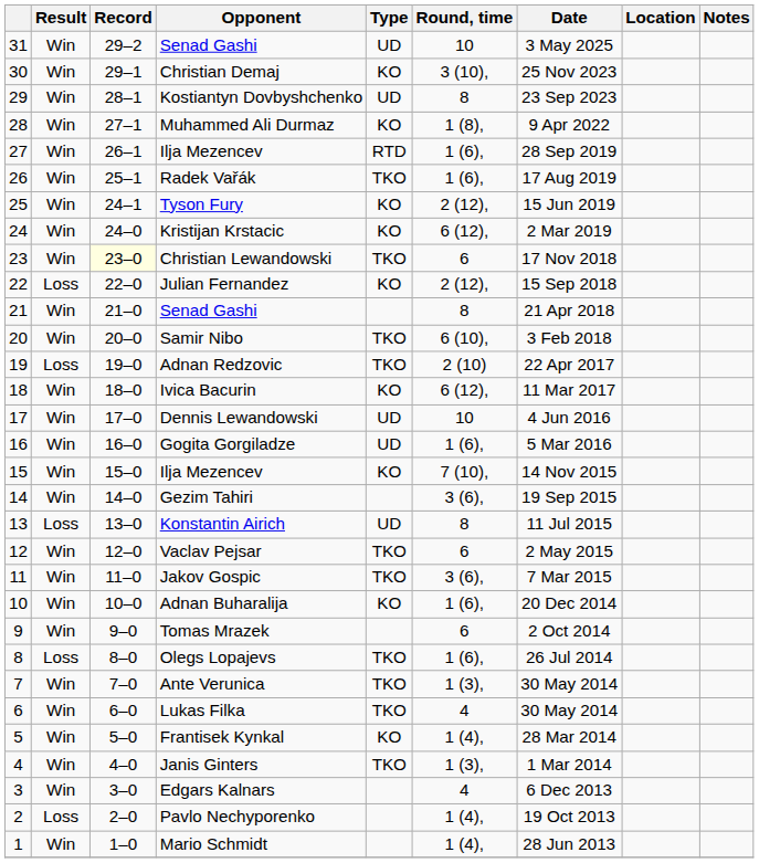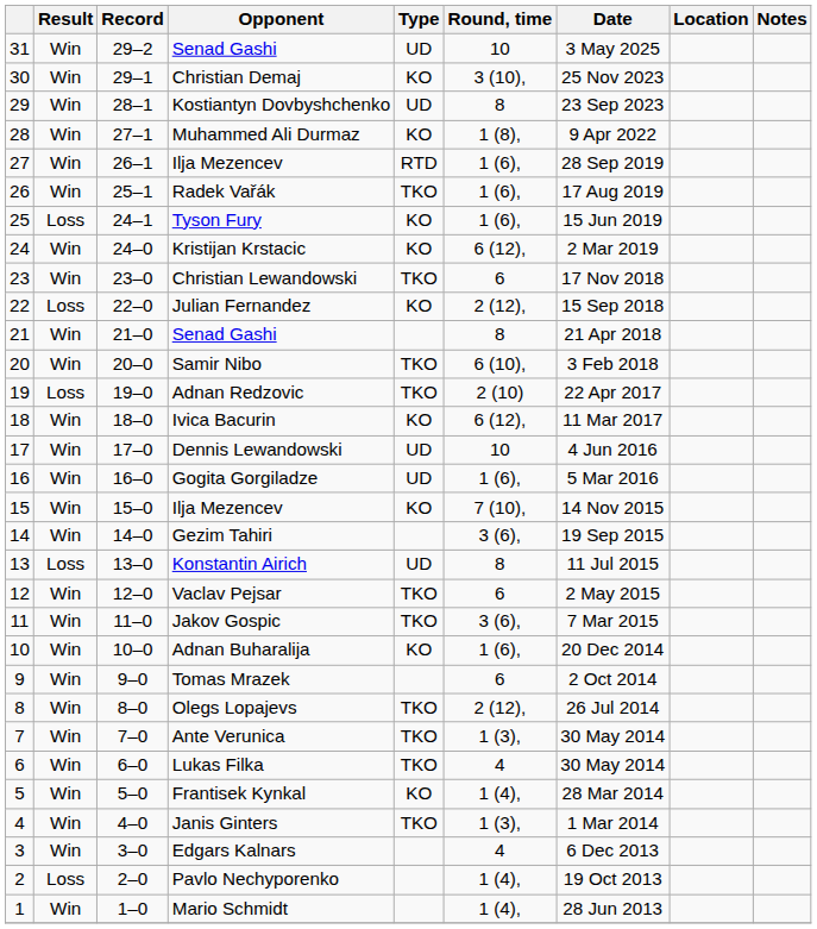Tyson Fury | Result: Win -> Loss
Tyson Fury | Round, time: 2 (12), -> 1 (6),
Christian Lewandowski | Record: lightyellow background -> no background
Olegs Lopajevs | Result: Loss -> Win
Olegs Lopajevs | Round, time: 1 (6), -> 2 (12),
